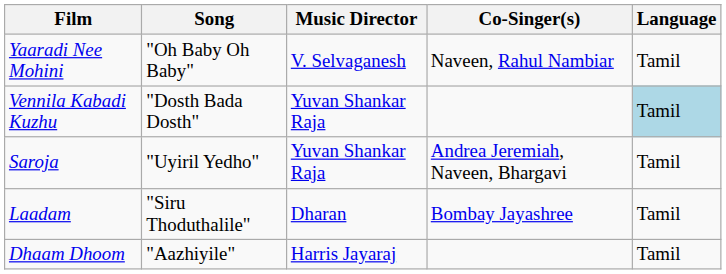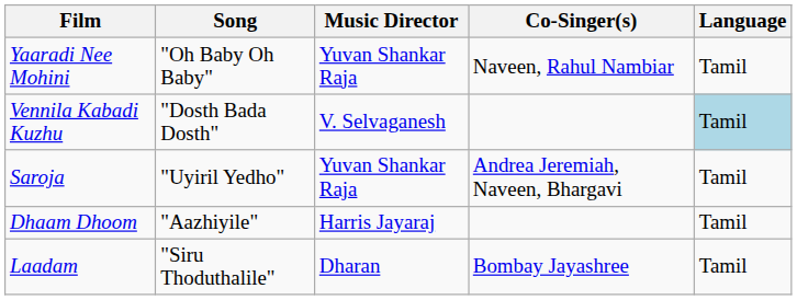Yaaradi Nee Mohini | Music Director: V. Selvaganesh -> Yuvan Shankar Raja
Vennila Kabadi Kuzhu | Music Director: Yuvan Shankar Raja -> V. Selvaganesh
rows swapped: Dhaam Dhoom <-> Laadam
